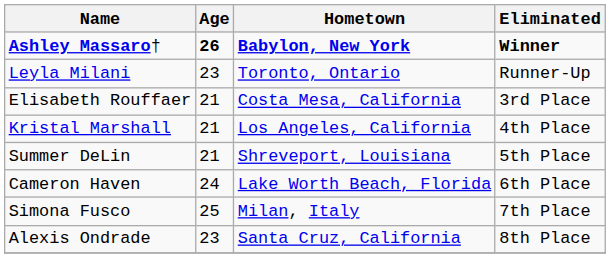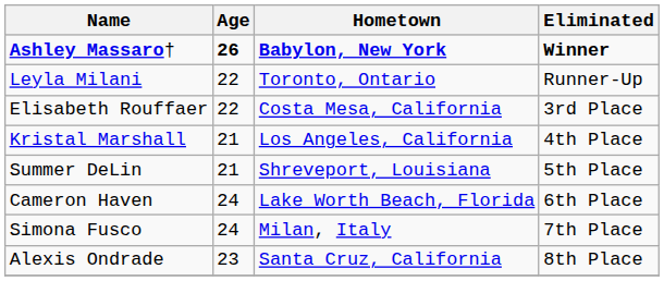Leyla Milani | Age: 23 -> 22
Elisabeth Rouffaer | Age: 21 -> 22
Simona Fusco | Age: 25 -> 24
